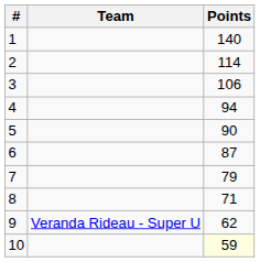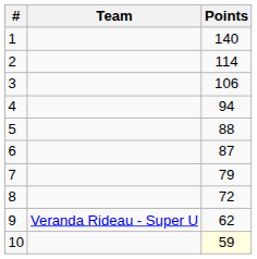5 | Points: 90 -> 88
8 | Points: 71 -> 72
